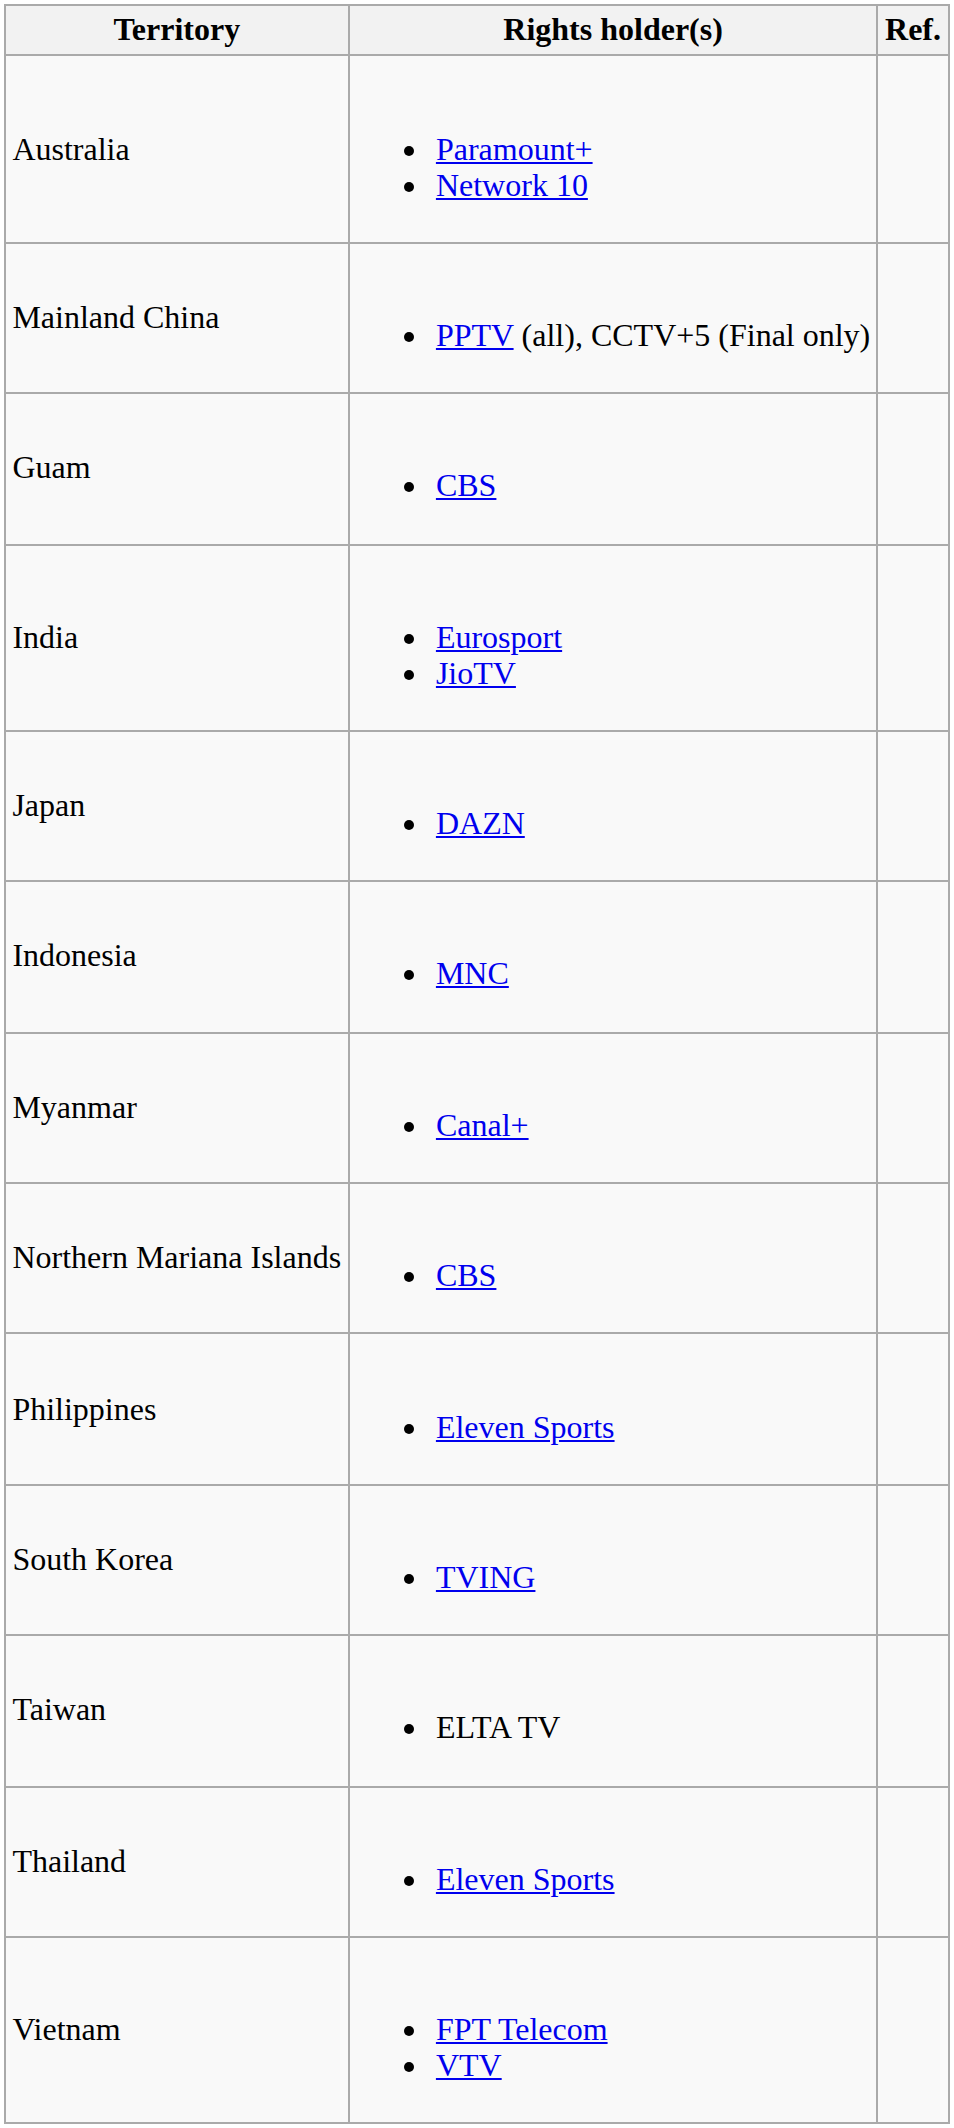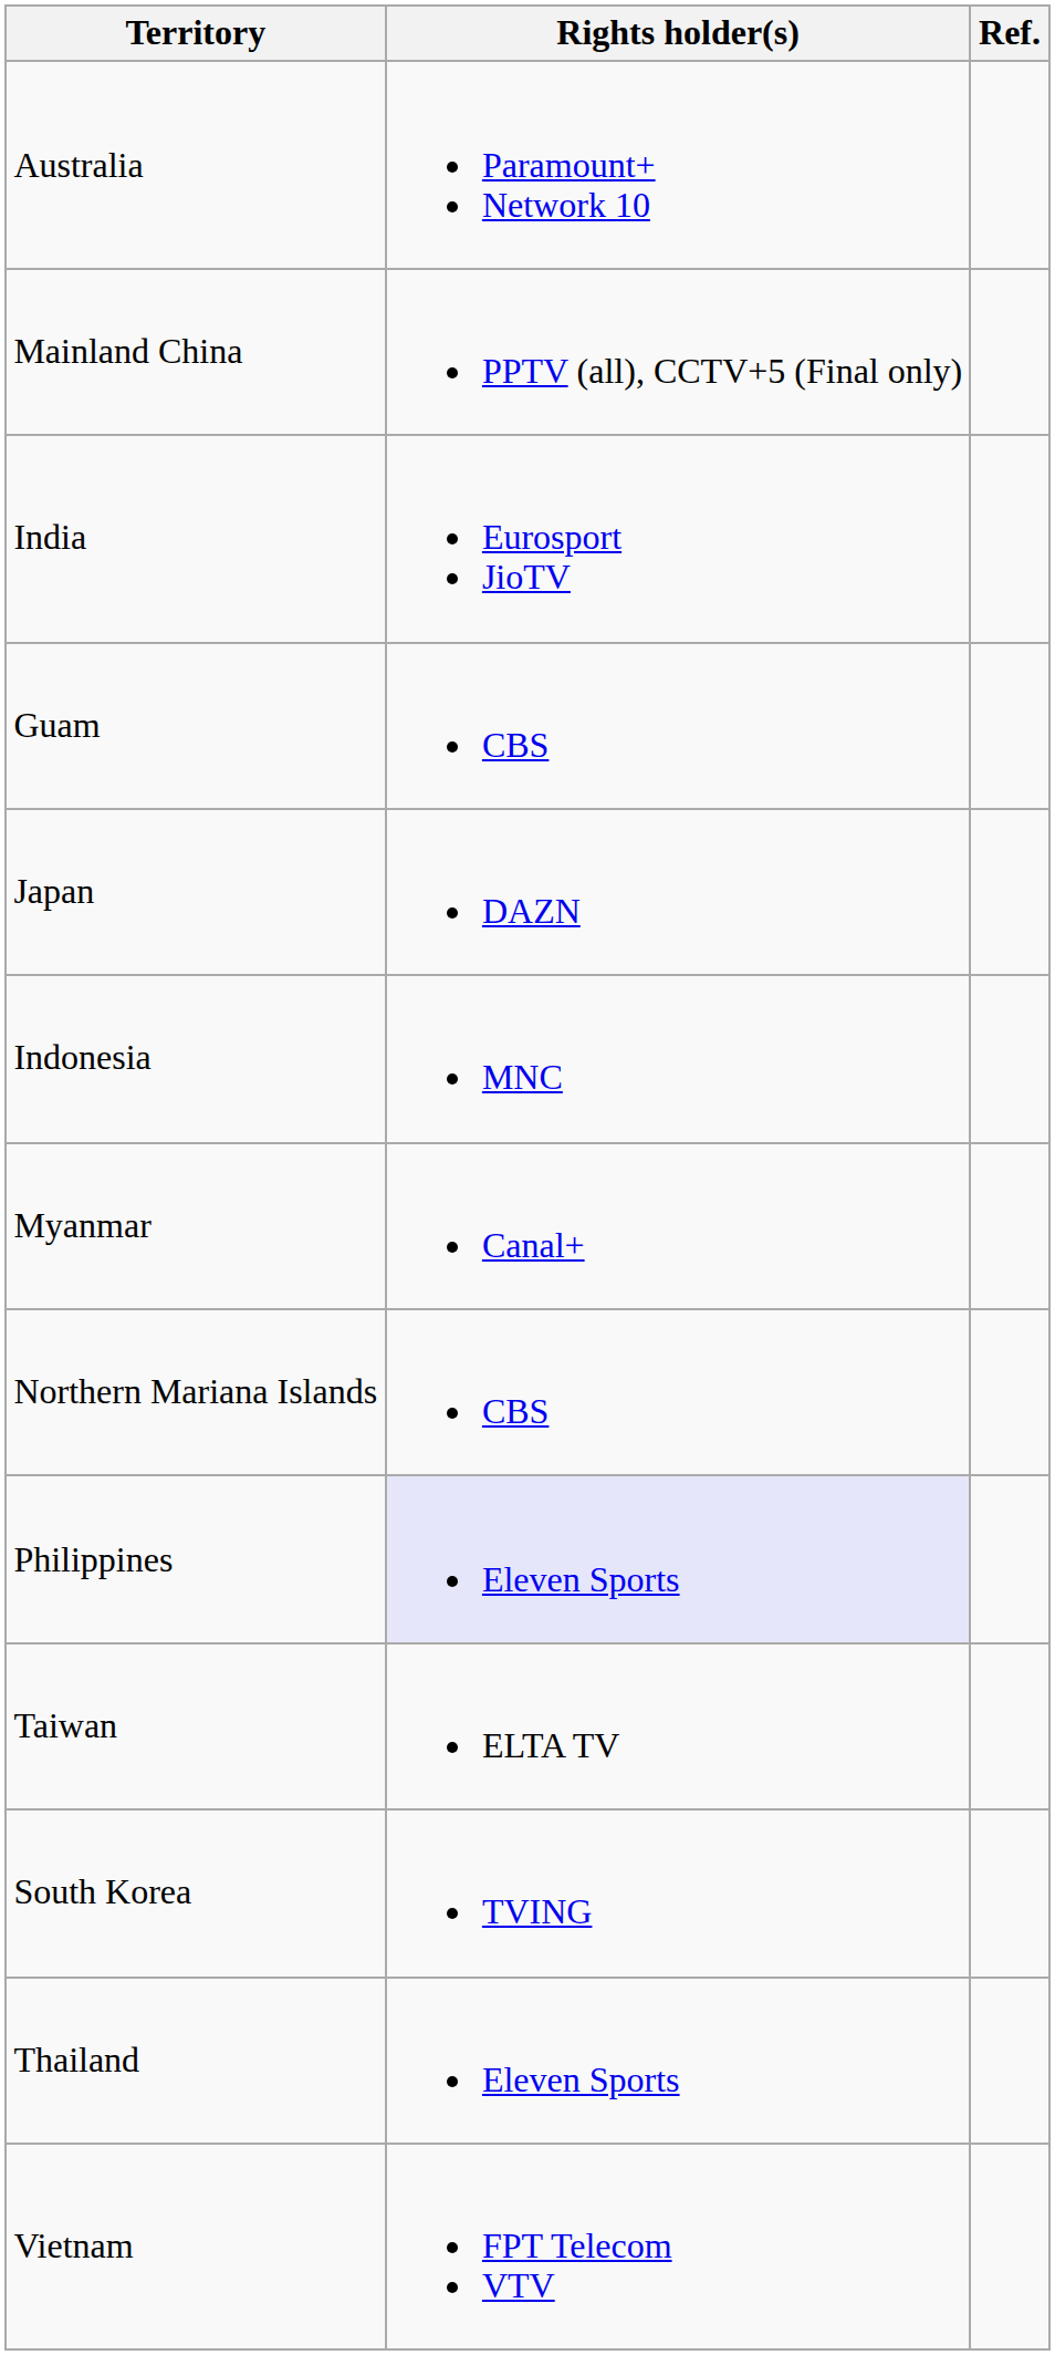rows swapped: India <-> Guam
Philippines | Rights holder(s): no background -> lavender background
rows swapped: South Korea <-> Taiwan
